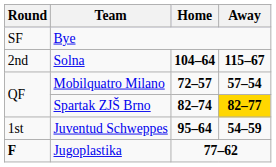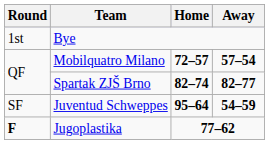Bye | Round: SF -> 1st
- row: 2nd | Solna | 104–64 | 115–67
Spartak ZJŠ Brno | Away: gold background -> no background
Juventud Schweppes | Round: 1st -> SF
